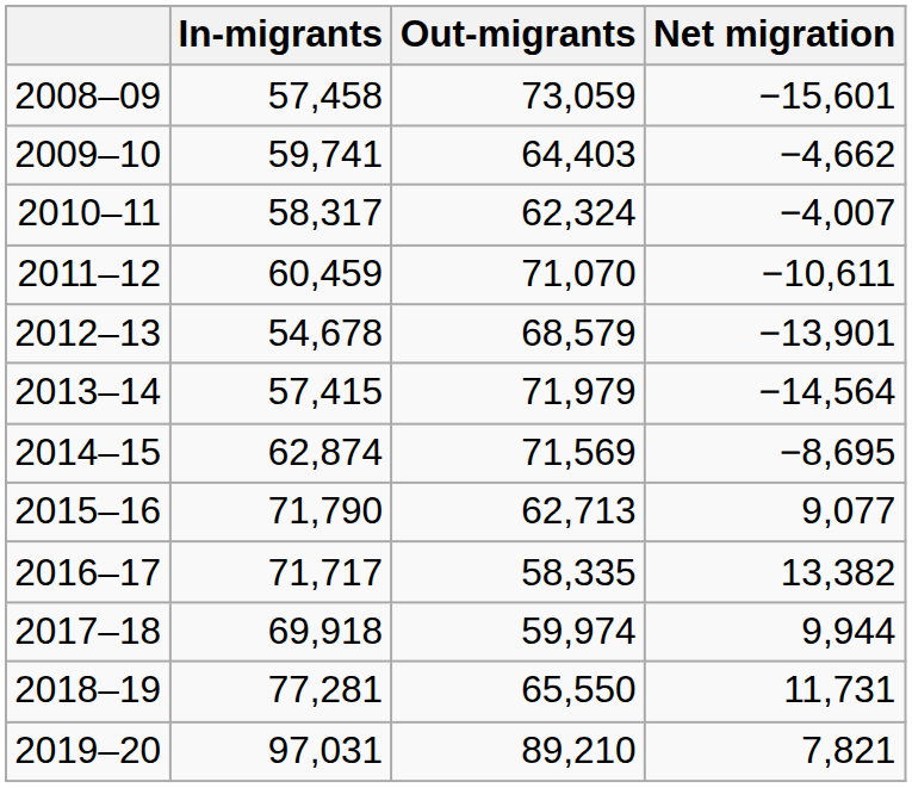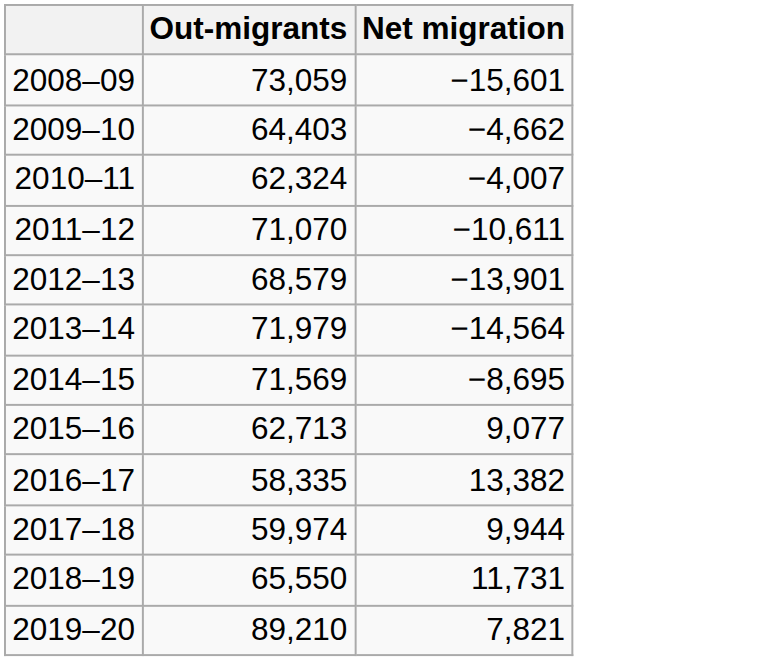- column: In-migrants | 57,458 | 59,741 | 58,317 | 60,459 | 54,678 | 57,415 | 62,874 | 71,790 | 71,717 | 69,918 | 77,281 | 97,031
